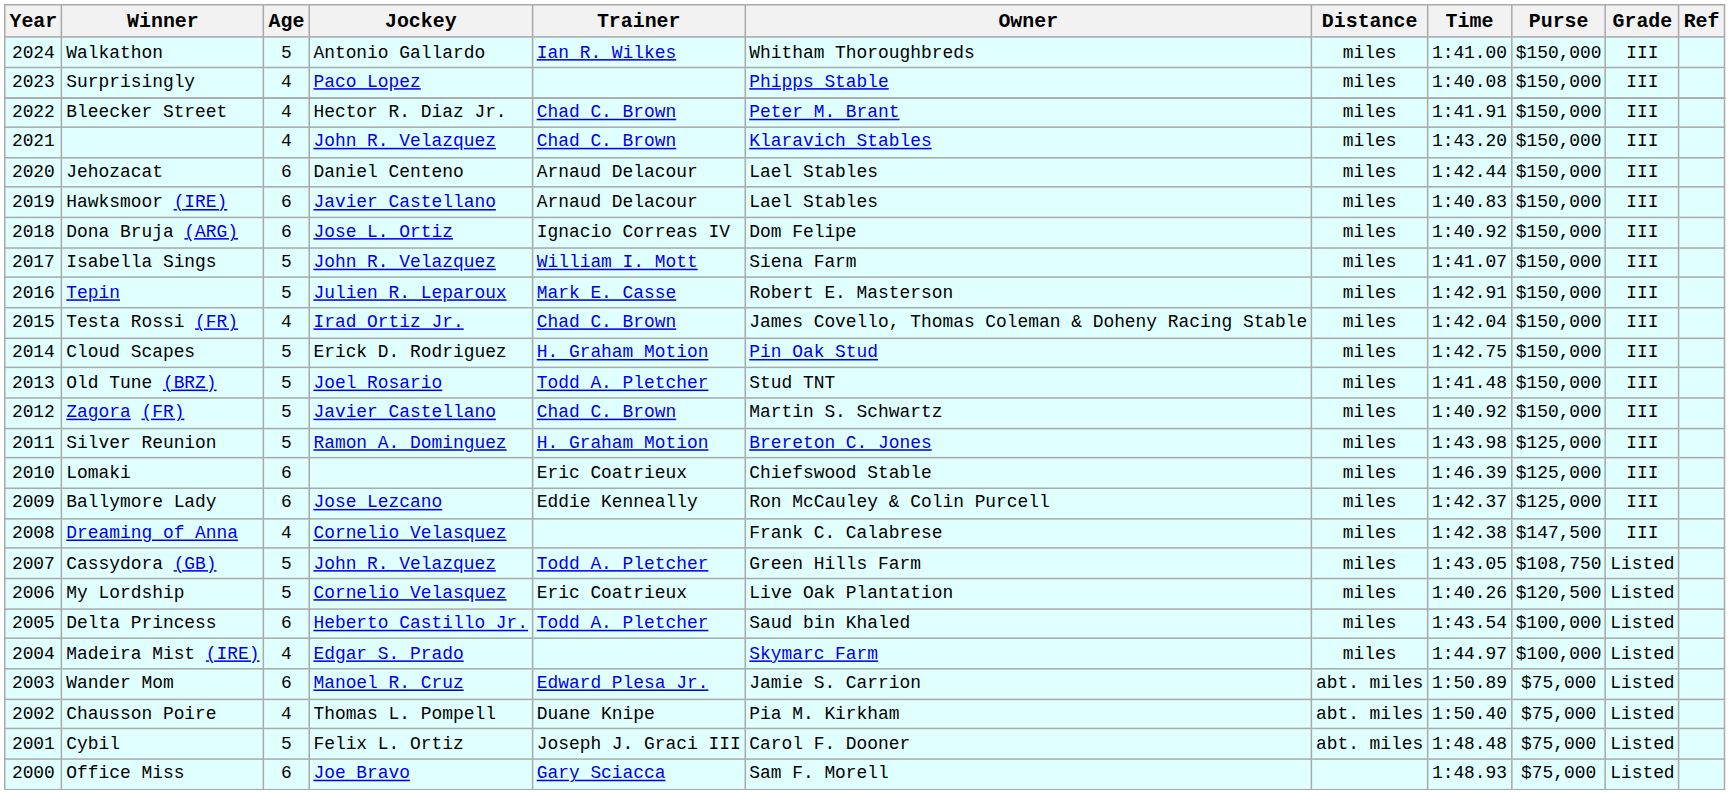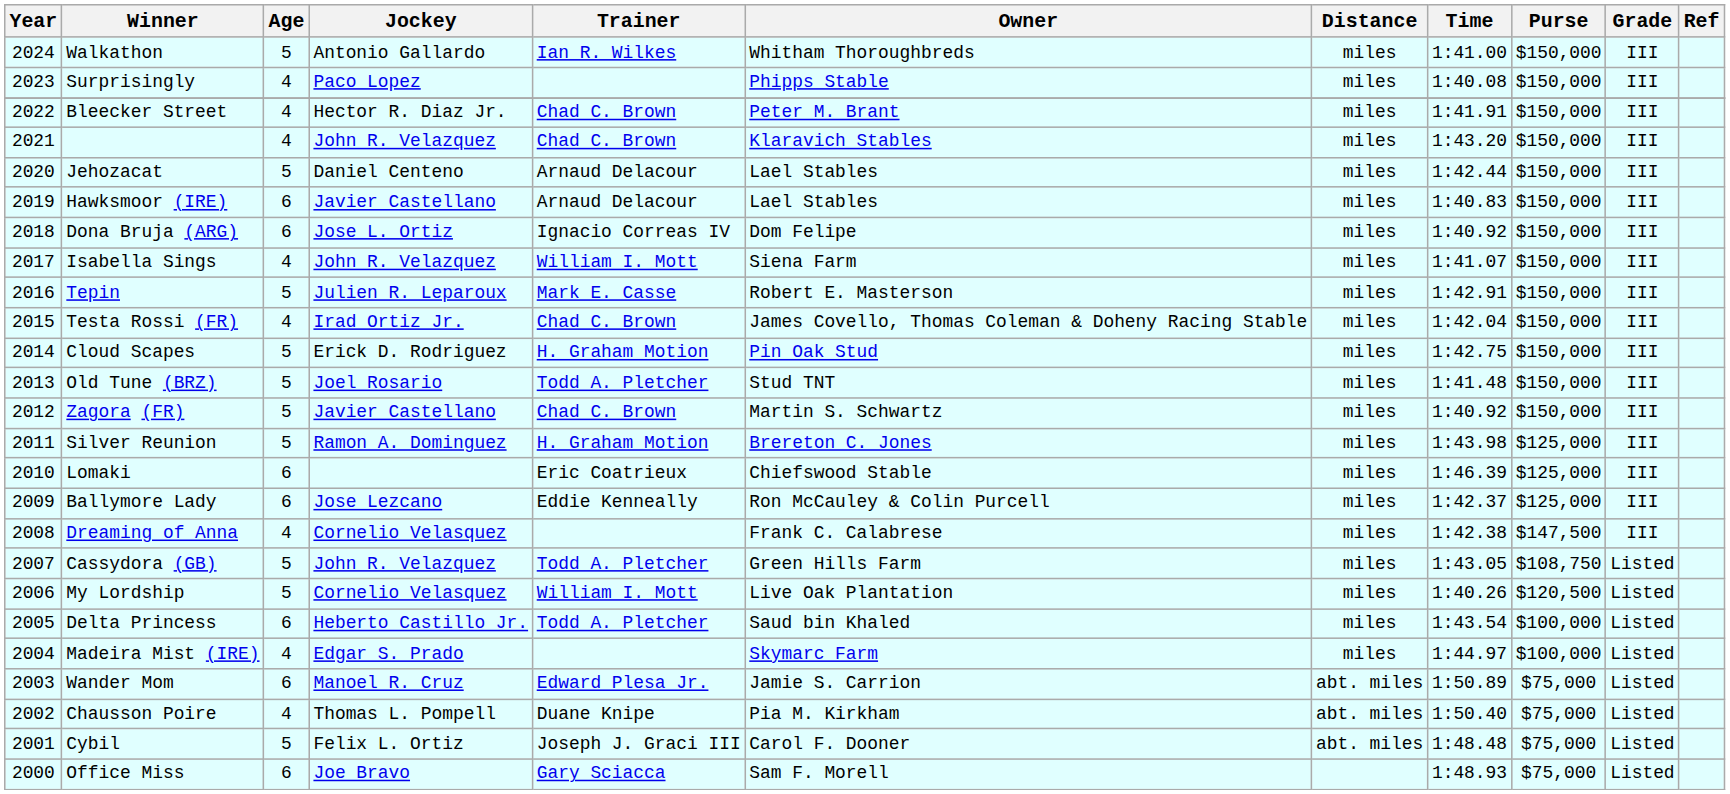Jehozacat | Age: 6 -> 5
Isabella Sings | Age: 5 -> 4
My Lordship | Trainer: Eric Coatrieux -> William I. Mott
